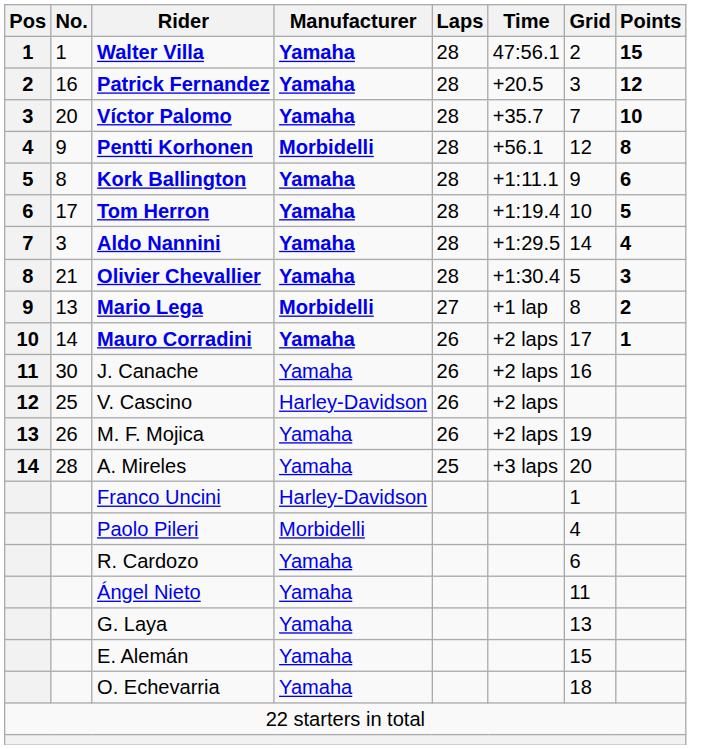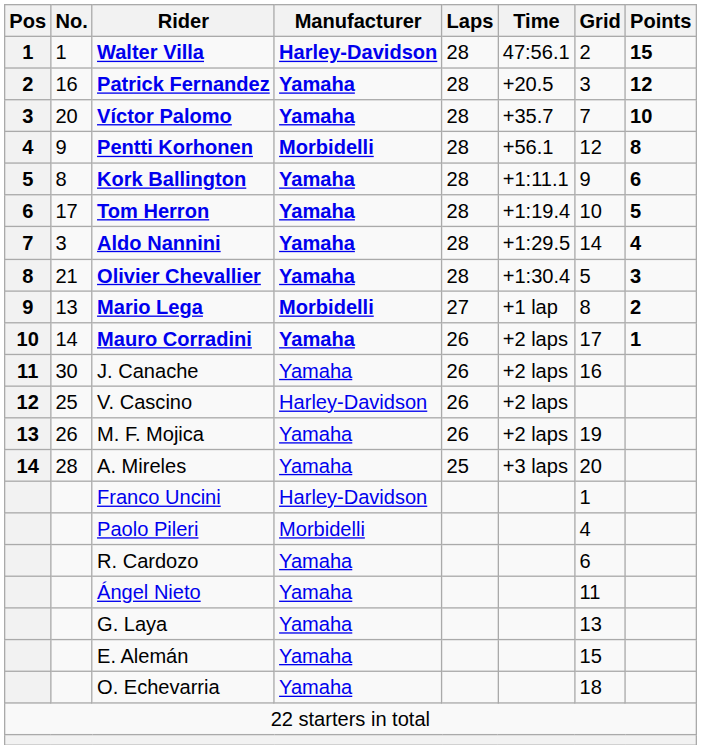Walter Villa | Manufacturer: Yamaha -> Harley-Davidson
